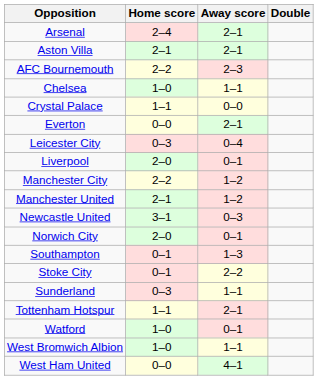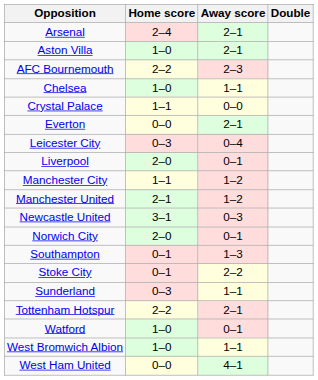Aston Villa | Home score: 2–1 -> 1–0
Manchester City | Home score: 2–2 -> 1–1
Tottenham Hotspur | Home score: 1–1 -> 2–2
